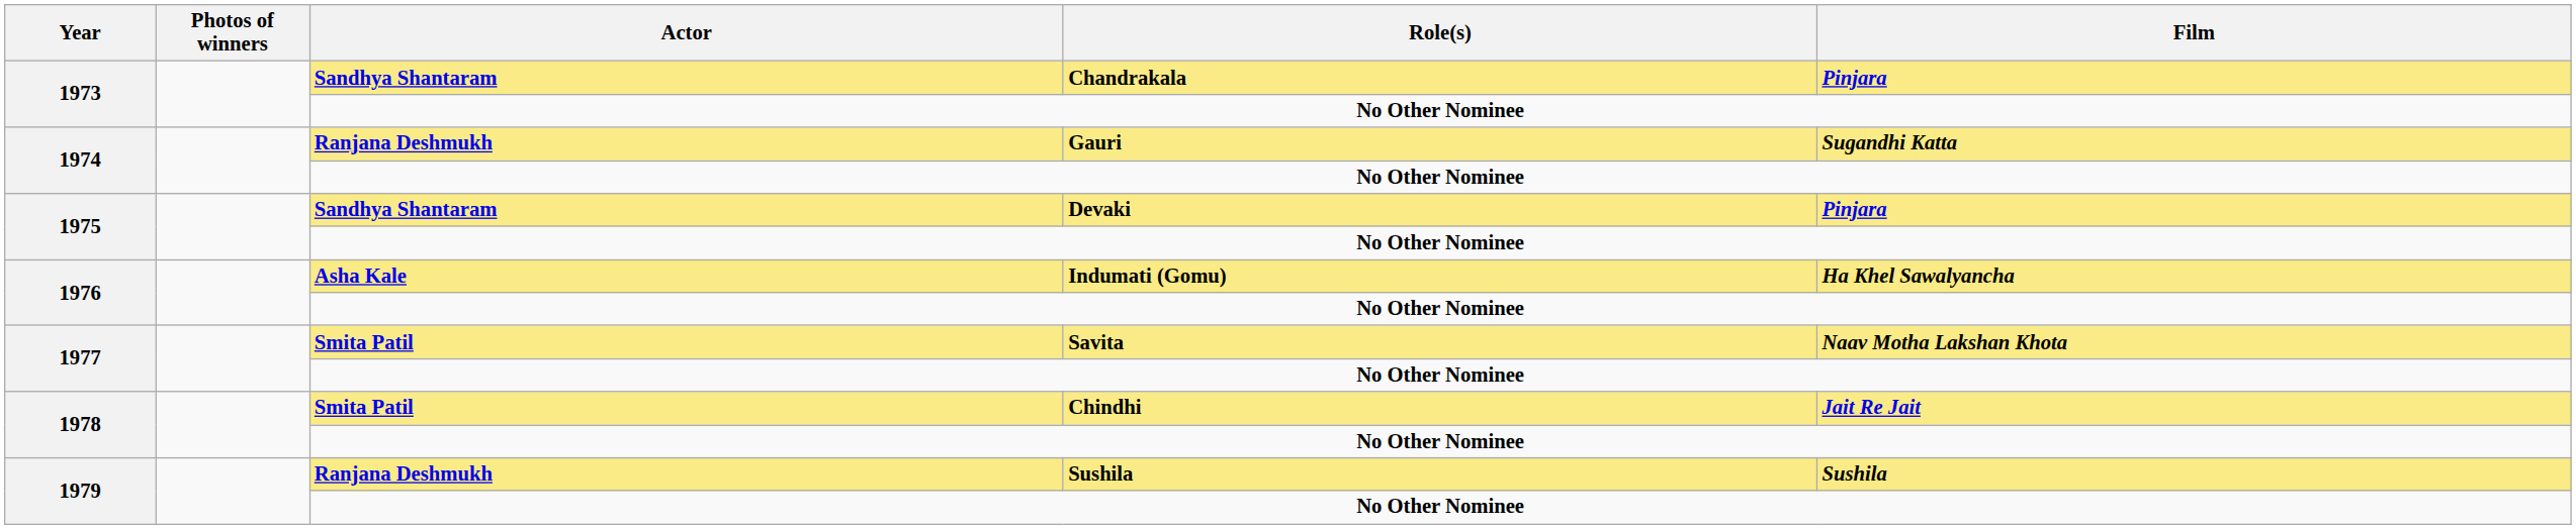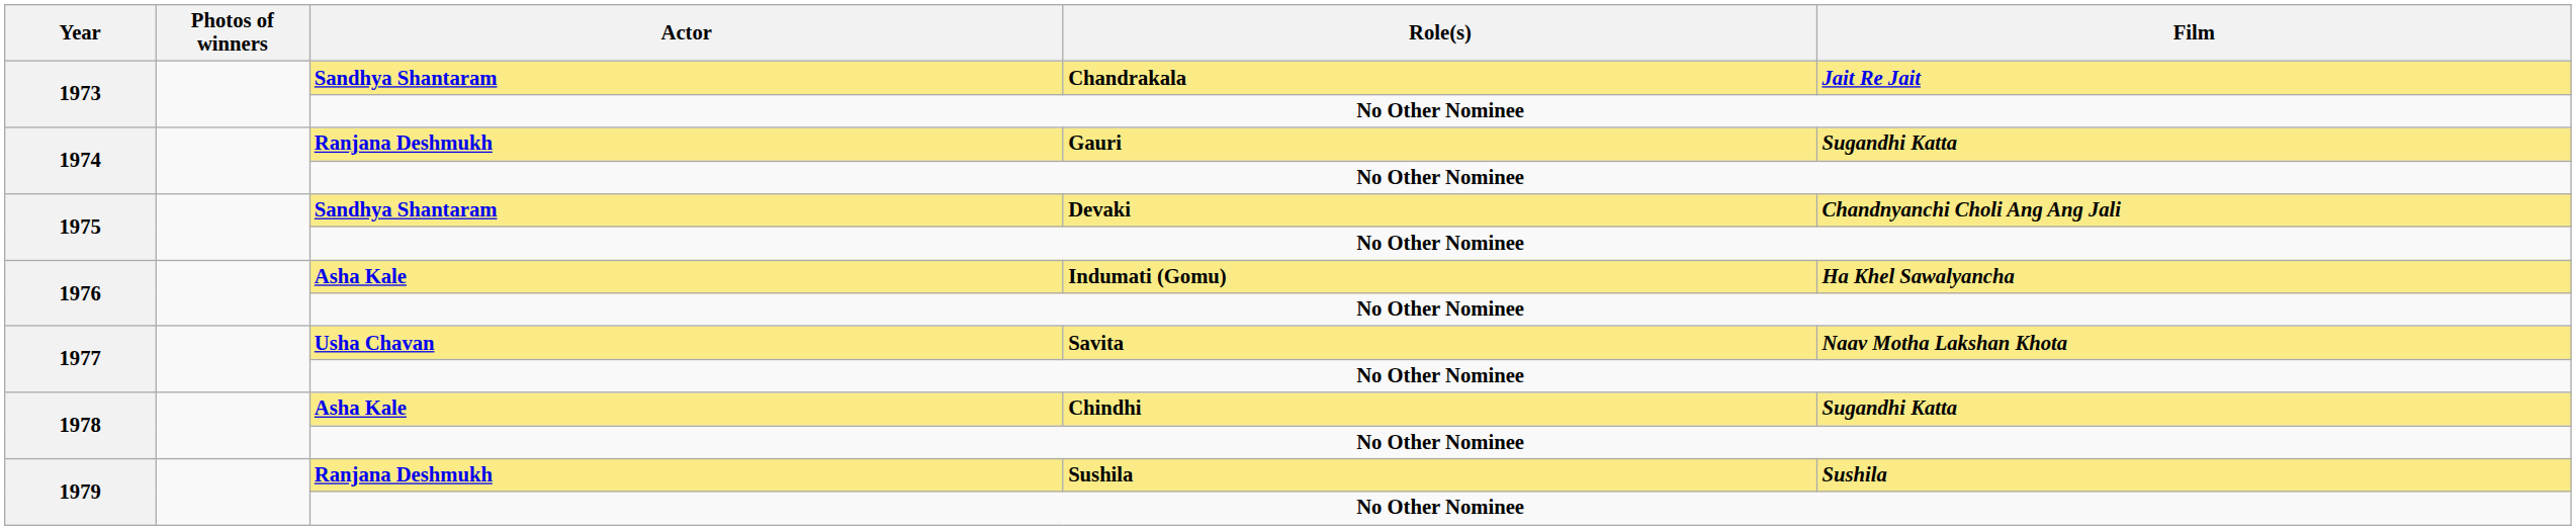Chandrakala | Film: Pinjara -> Jait Re Jait
Devaki | Film: Pinjara -> Chandnyanchi Choli Ang Ang Jali
Savita | Actor: Smita Patil -> Usha Chavan
Chindhi | Actor: Smita Patil -> Asha Kale
Chindhi | Film: Jait Re Jait -> Sugandhi Katta
